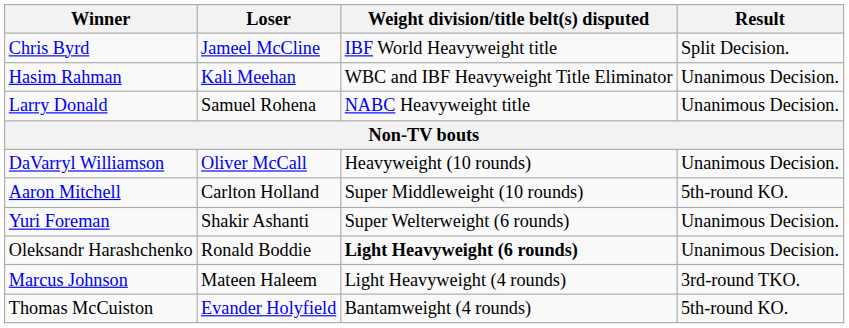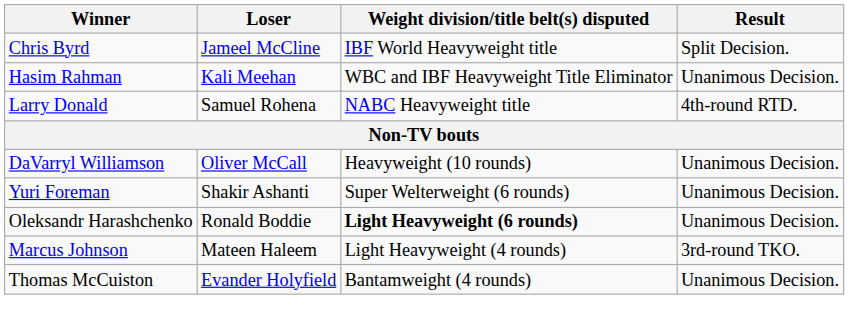Larry Donald | Result: Unanimous Decision. -> 4th-round RTD.
- row: Aaron Mitchell | Carlton Holland | Super Middleweight (10 rounds) | 5th-round KO.
Thomas McCuiston | Result: 5th-round KO. -> Unanimous Decision.
